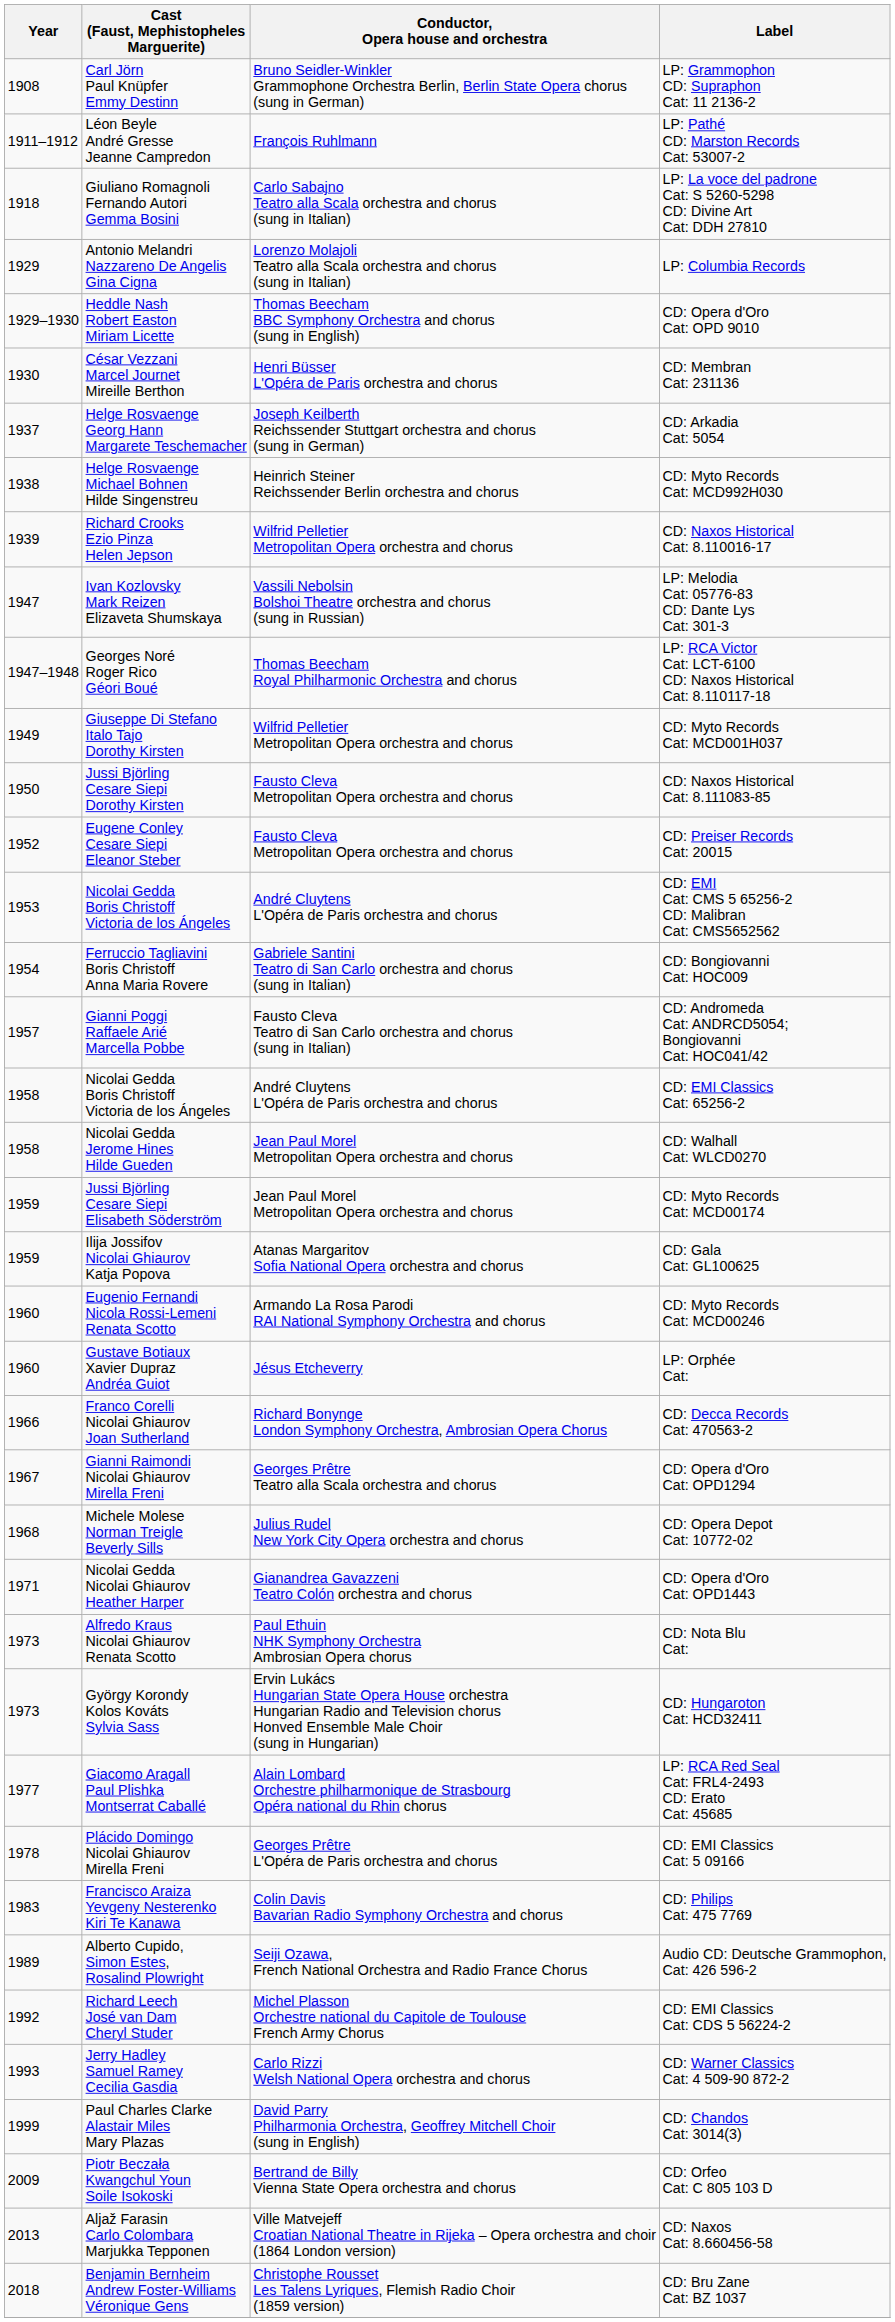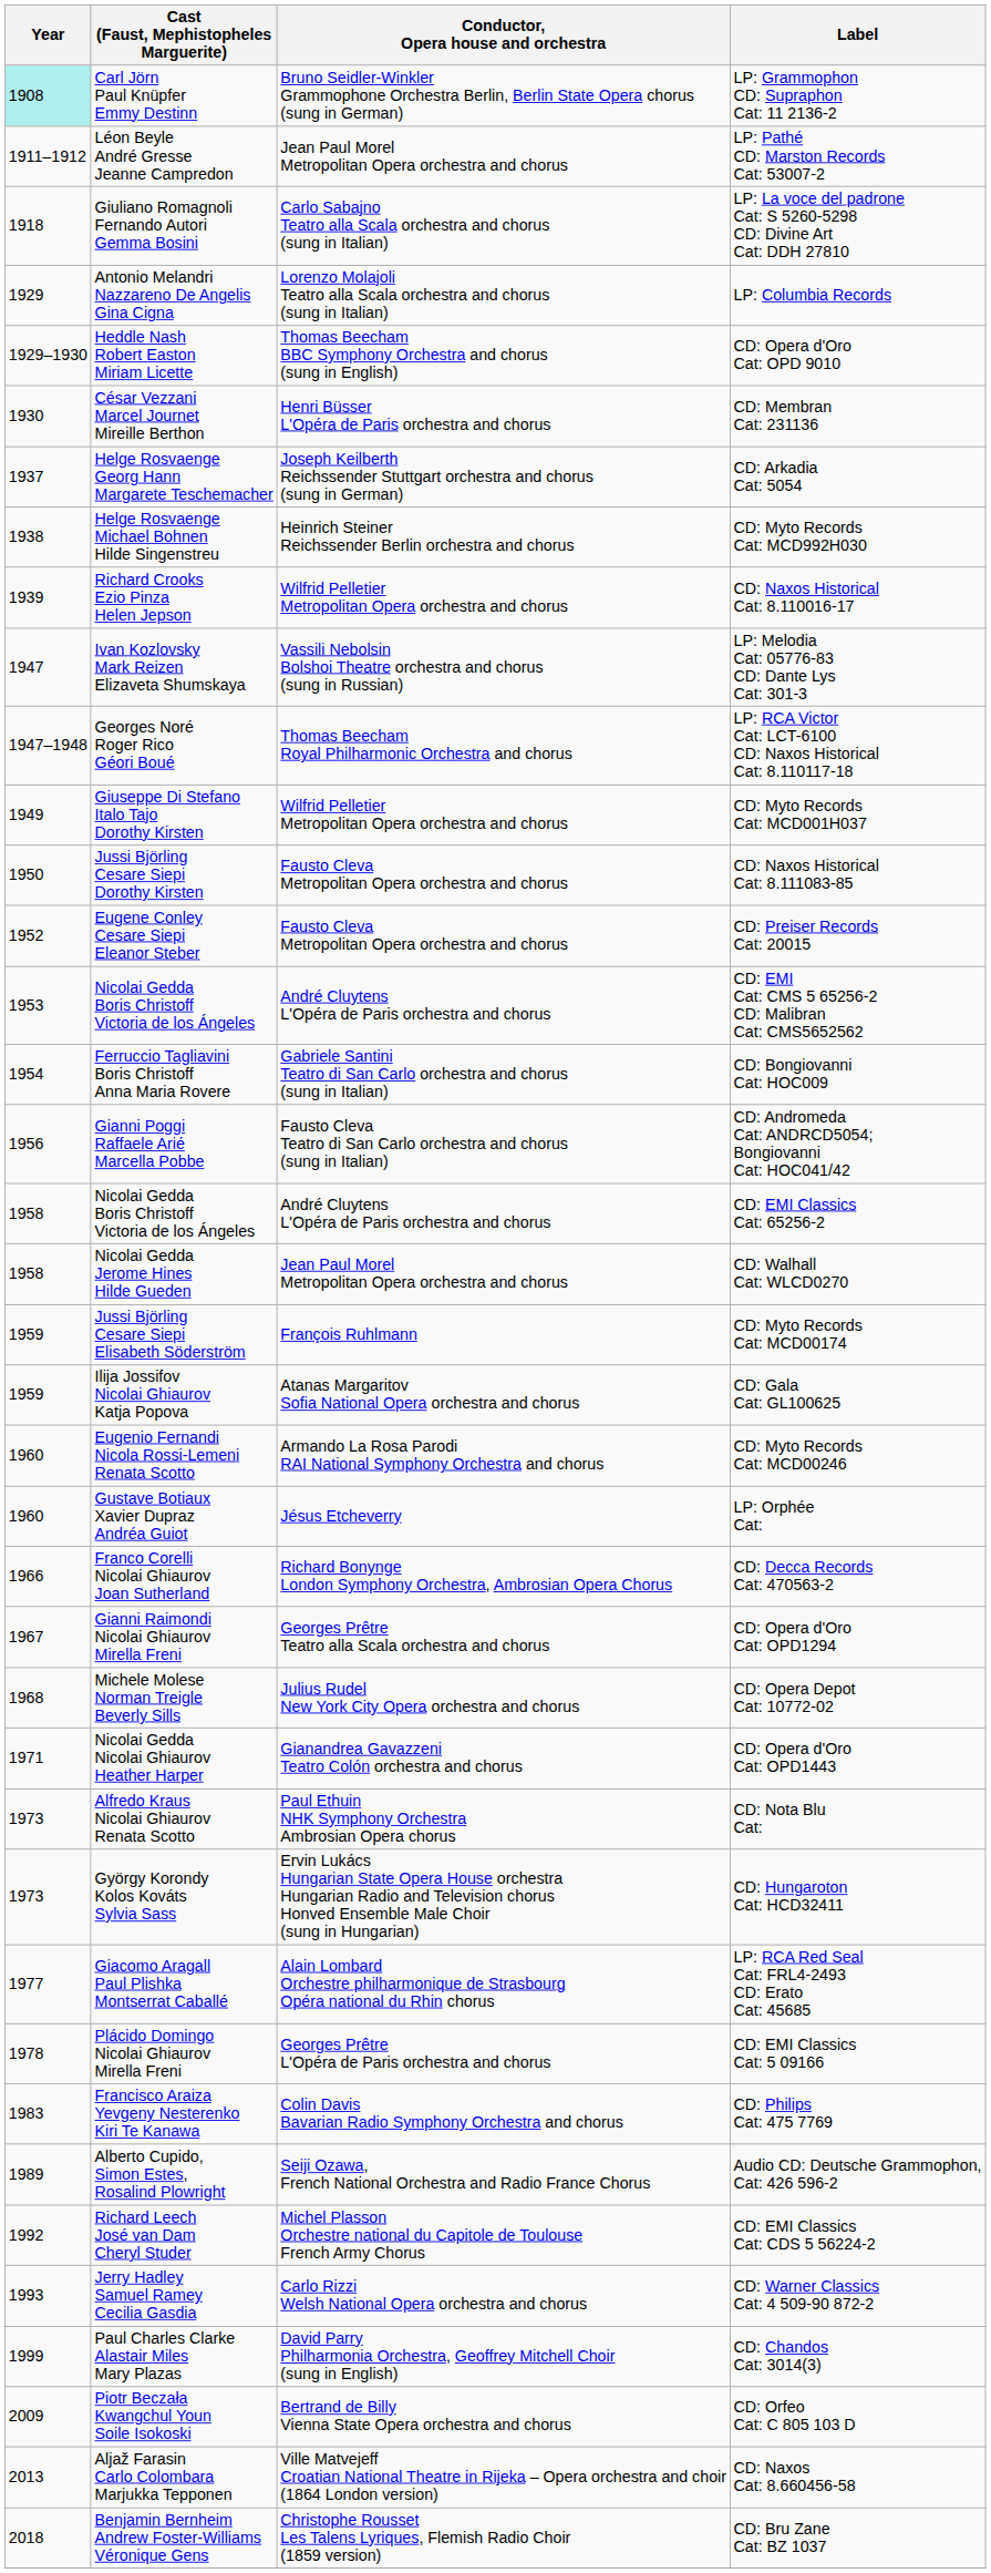LP: Grammophon CD: Supraphon Cat: 11 2136-2 | Year: no background -> paleturquoise background
LP: Pathé CD: Marston Records Cat: 53007-2 | Conductor, Opera house and orchestra: François Ruhlmann -> Jean Paul Morel Metropolitan Opera orchestra and chorus
CD: Andromeda Cat: ANDRCD5054; Bongiovanni Cat: HOC041/42 | Year: 1957 -> 1956
CD: Myto Records Cat: MCD00174 | Conductor, Opera house and orchestra: Jean Paul Morel Metropolitan Opera orchestra and chorus -> François Ruhlmann
